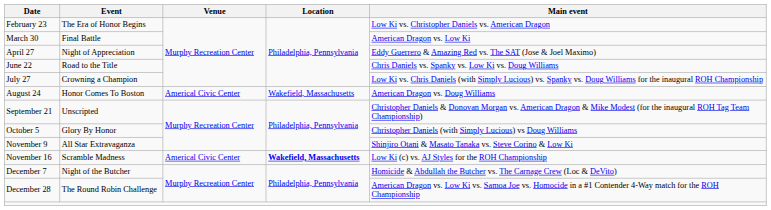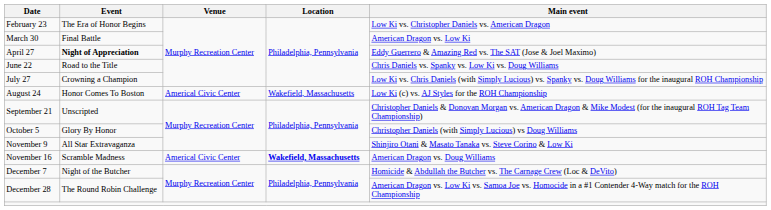April 27 | Event: normal -> bold
August 24 | Main event: American Dragon vs. Doug Williams -> Low Ki (c) vs. AJ Styles for the ROH Championship
November 16 | Main event: Low Ki (c) vs. AJ Styles for the ROH Championship -> American Dragon vs. Doug Williams
